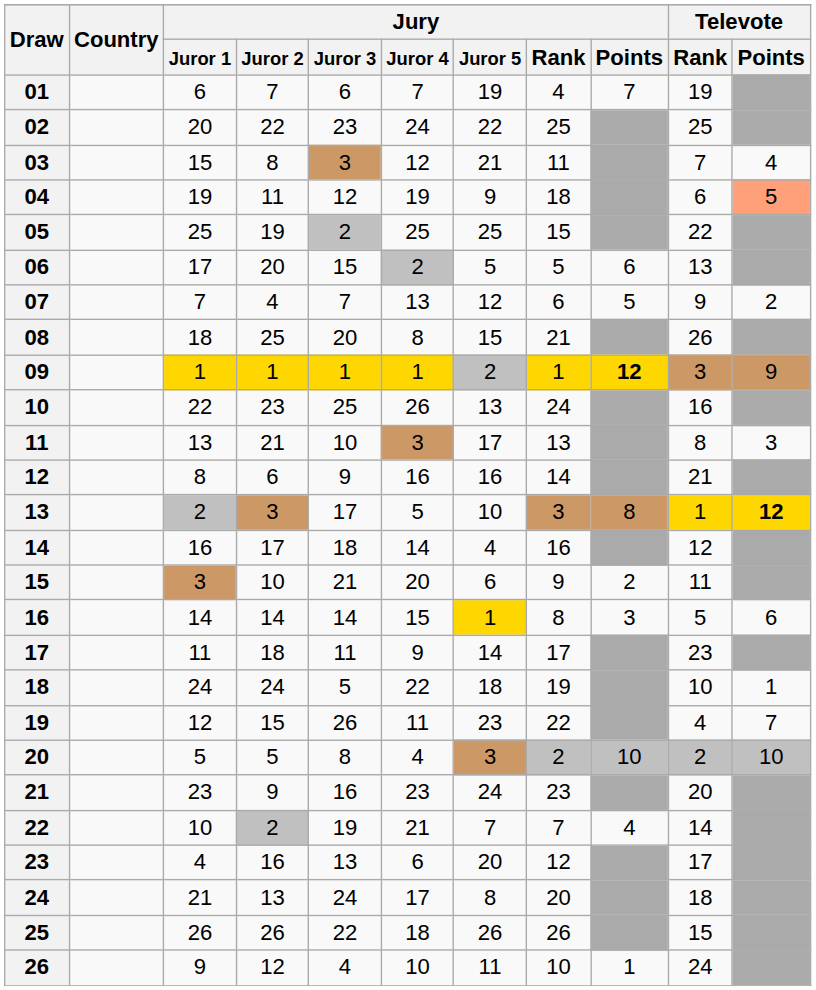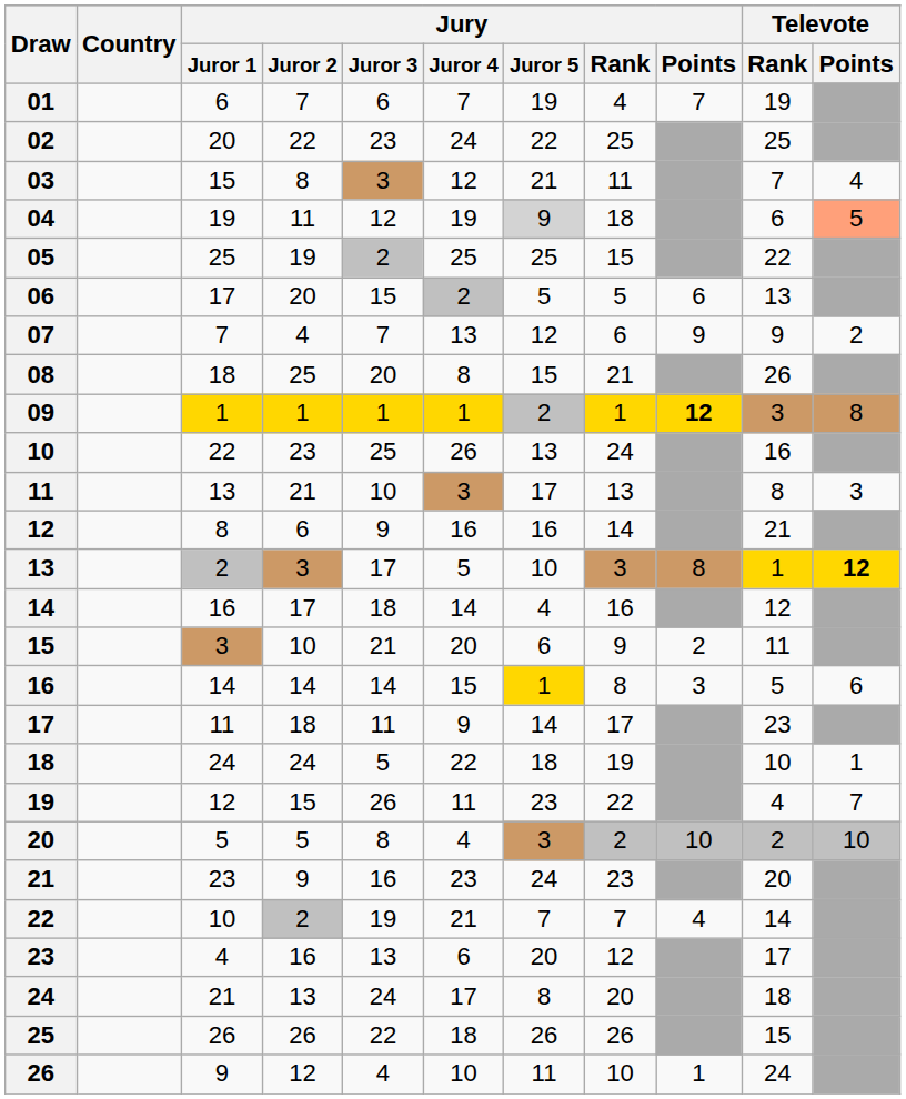04 | Jury / Juror 5: no background -> lightgrey background
07 | Jury / Points: 5 -> 9
09 | Televote / Points: 9 -> 8
